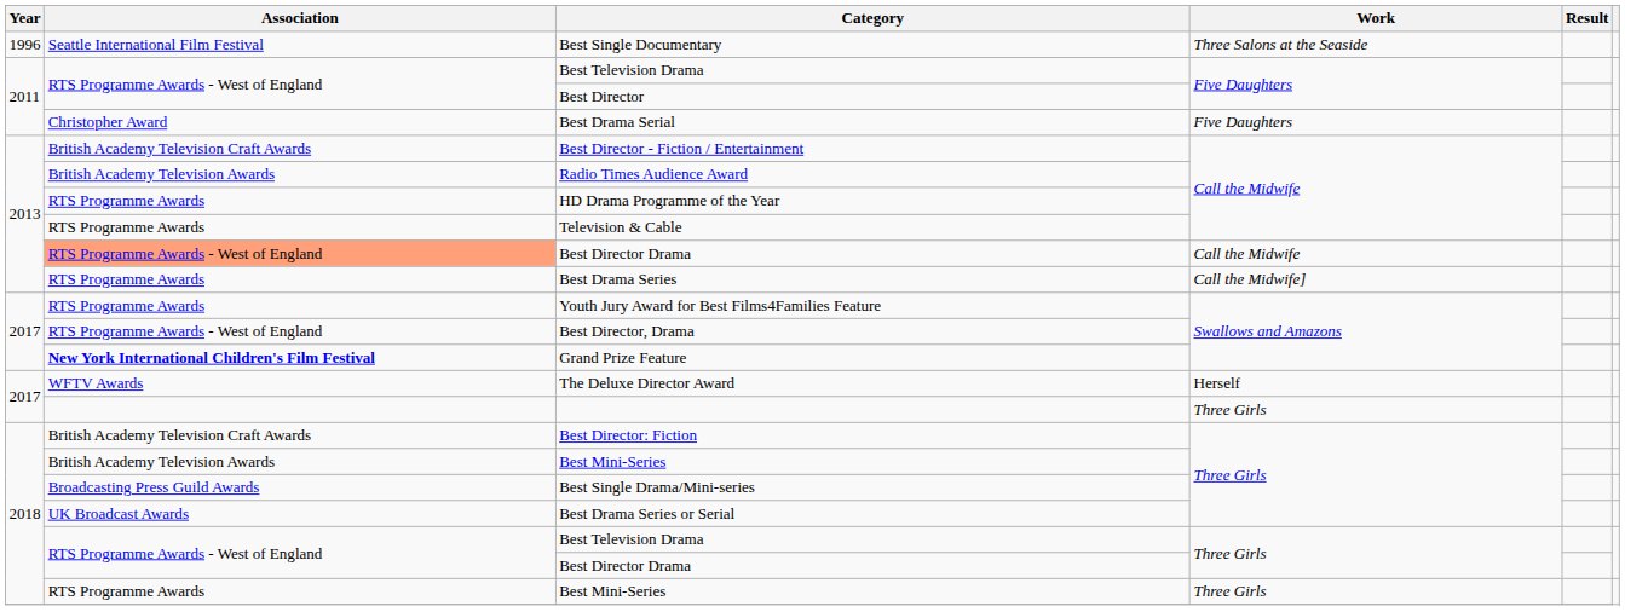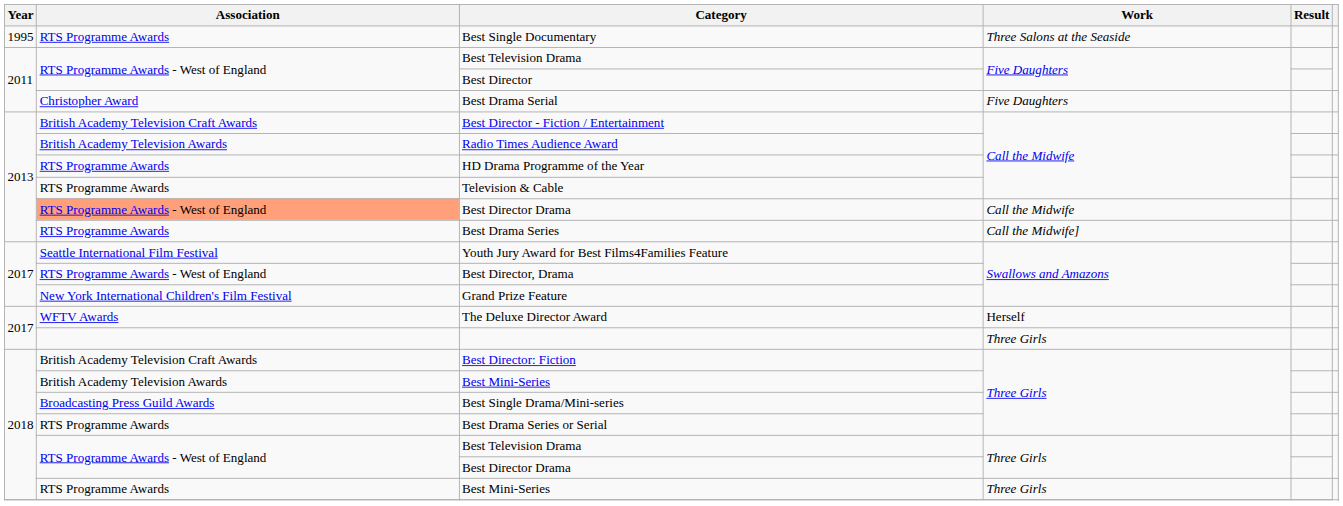Best Single Documentary | Year: 1996 -> 1995
Best Single Documentary | Association: Seattle International Film Festival -> RTS Programme Awards
Youth Jury Award for Best Films4Families Feature | Association: RTS Programme Awards -> Seattle International Film Festival
Grand Prize Feature | Association: bold -> normal
Best Drama Series or Serial | Association: UK Broadcast Awards -> RTS Programme Awards
